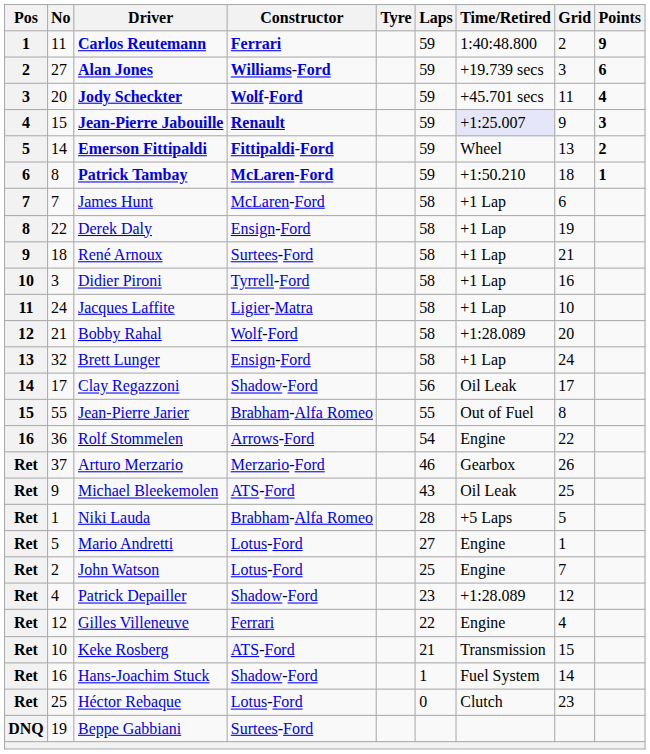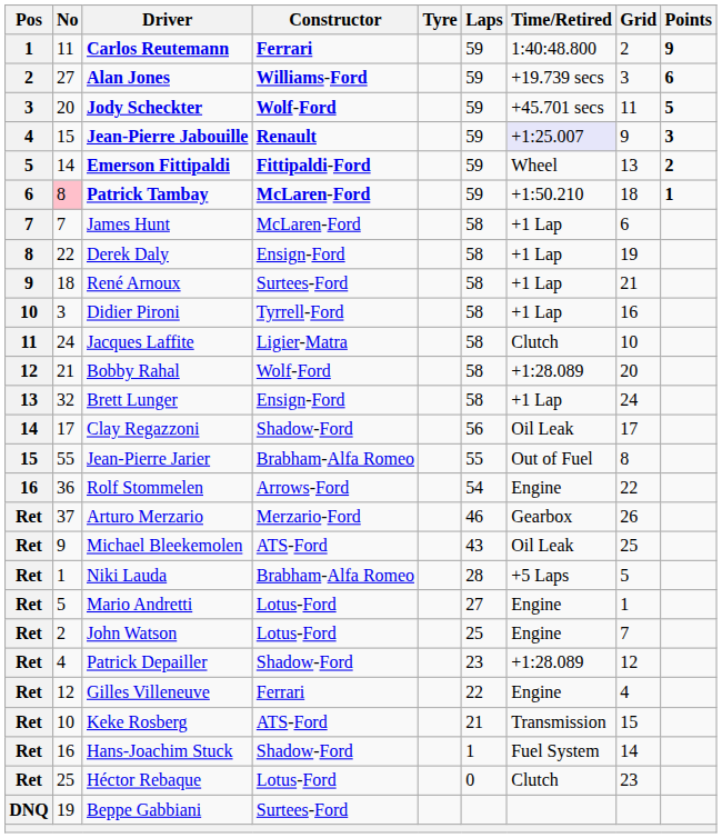Jody Scheckter | Points: 4 -> 5
Patrick Tambay | No: no background -> pink background
Jacques Laffite | Time/Retired: +1 Lap -> Clutch
